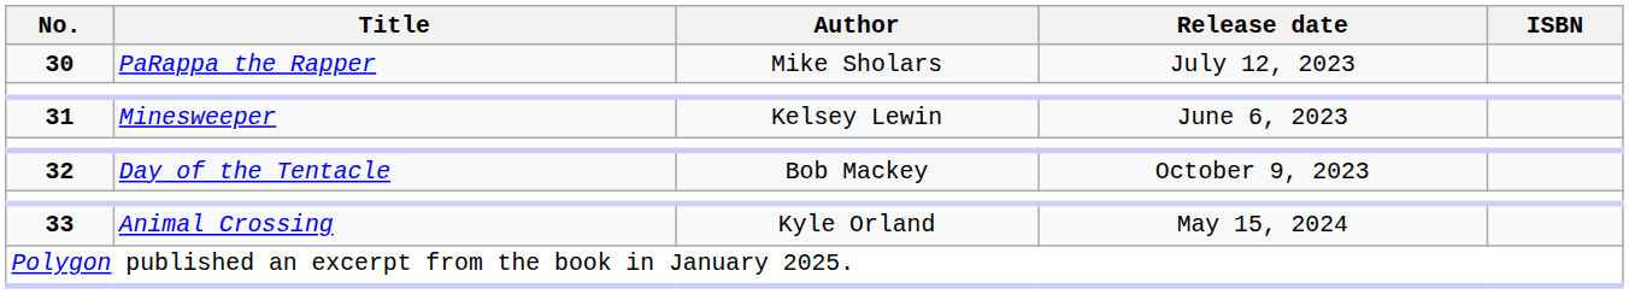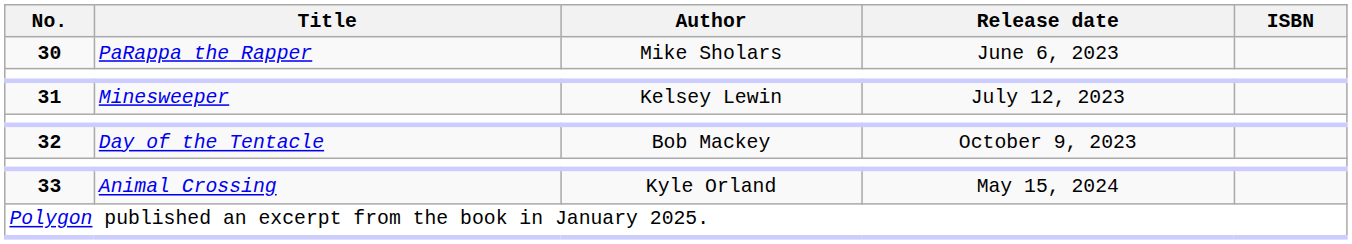30 | Release date: July 12, 2023 -> June 6, 2023
31 | Release date: June 6, 2023 -> July 12, 2023
